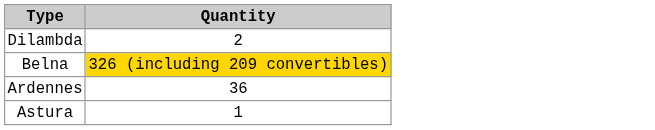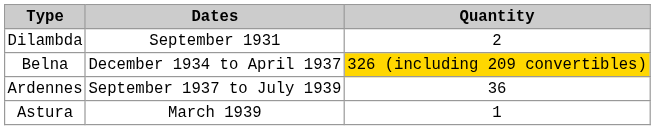+ column: Dates | September 1931 | December 1934 to April 1937 | September 1937 to July 1939 | March 1939
